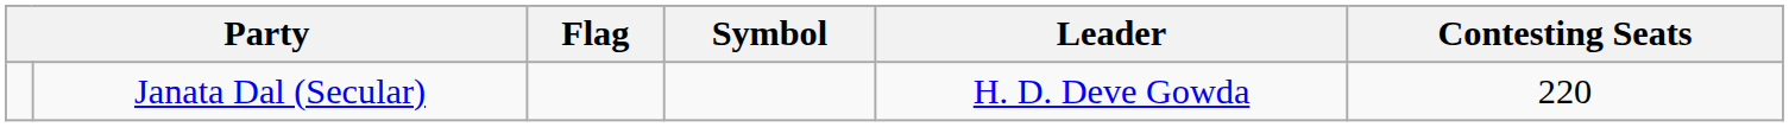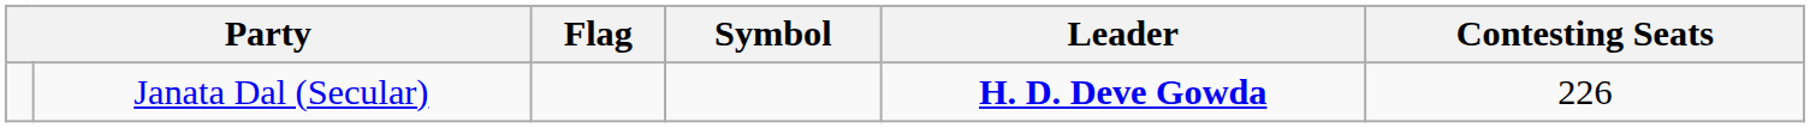Janata Dal (Secular) | Leader: normal -> bold
Janata Dal (Secular) | Contesting Seats: 220 -> 226
